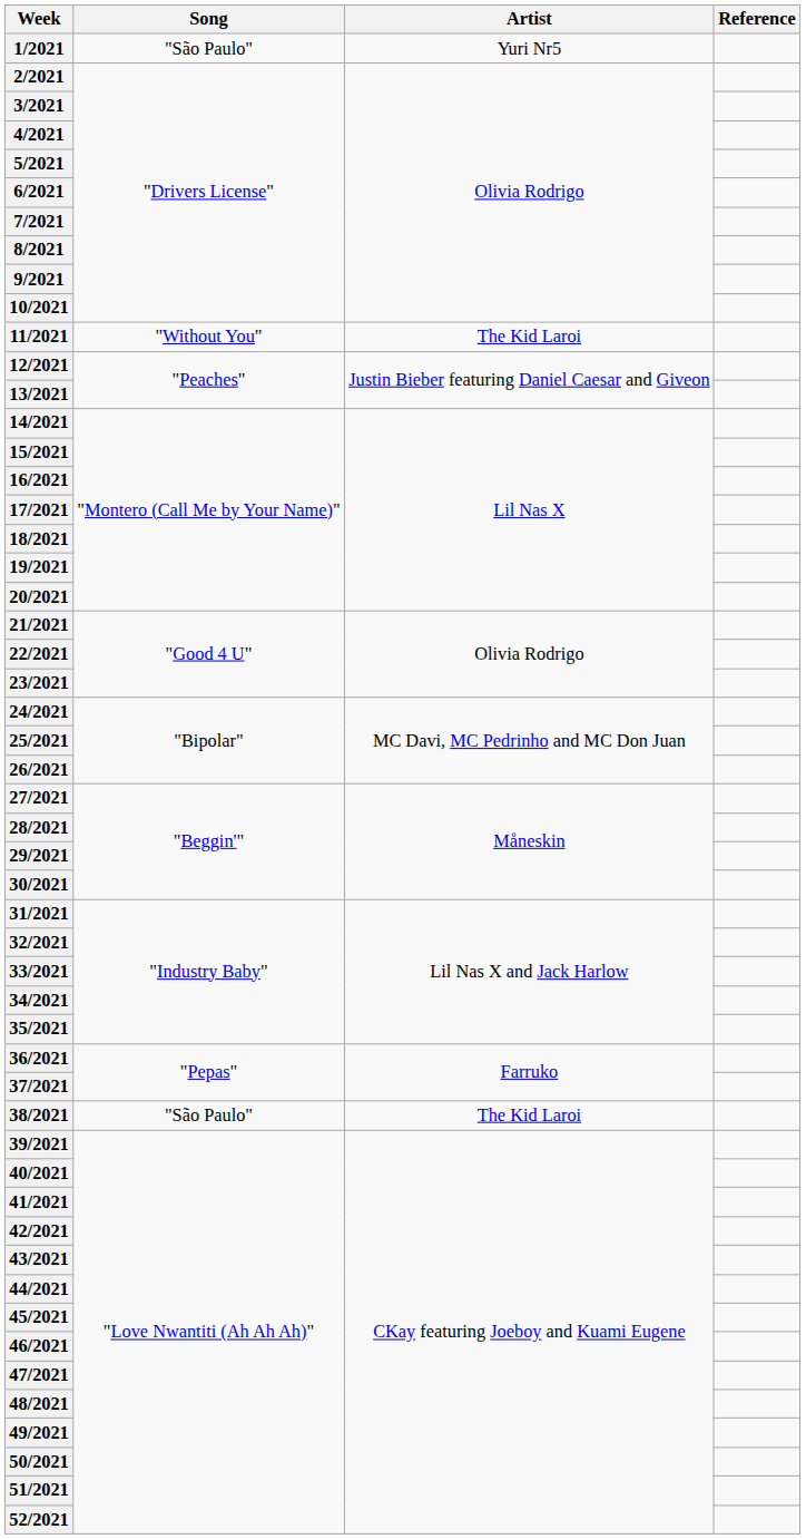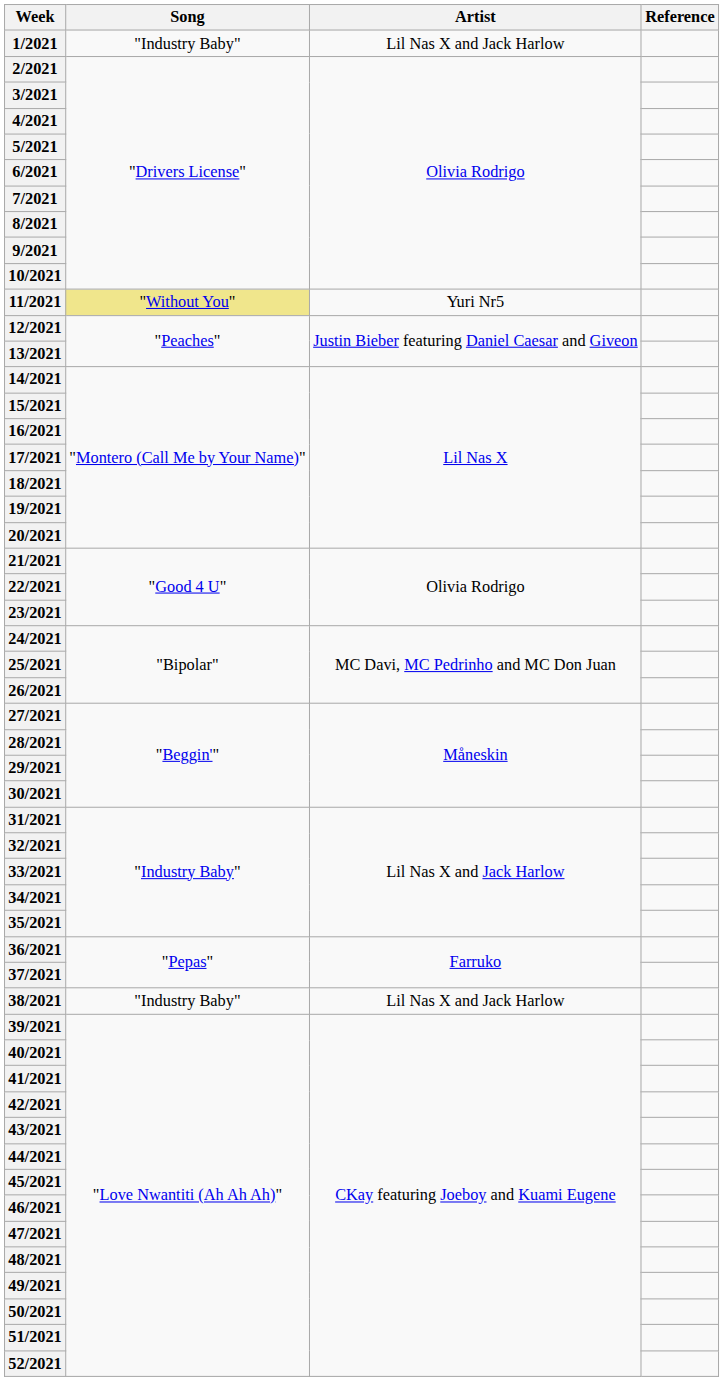1/2021 | Song: "São Paulo" -> "Industry Baby"
1/2021 | Artist: Yuri Nr5 -> Lil Nas X and Jack Harlow
11/2021 | Song: no background -> khaki background
11/2021 | Artist: The Kid Laroi -> Yuri Nr5
38/2021 | Song: "São Paulo" -> "Industry Baby"
38/2021 | Artist: The Kid Laroi -> Lil Nas X and Jack Harlow
